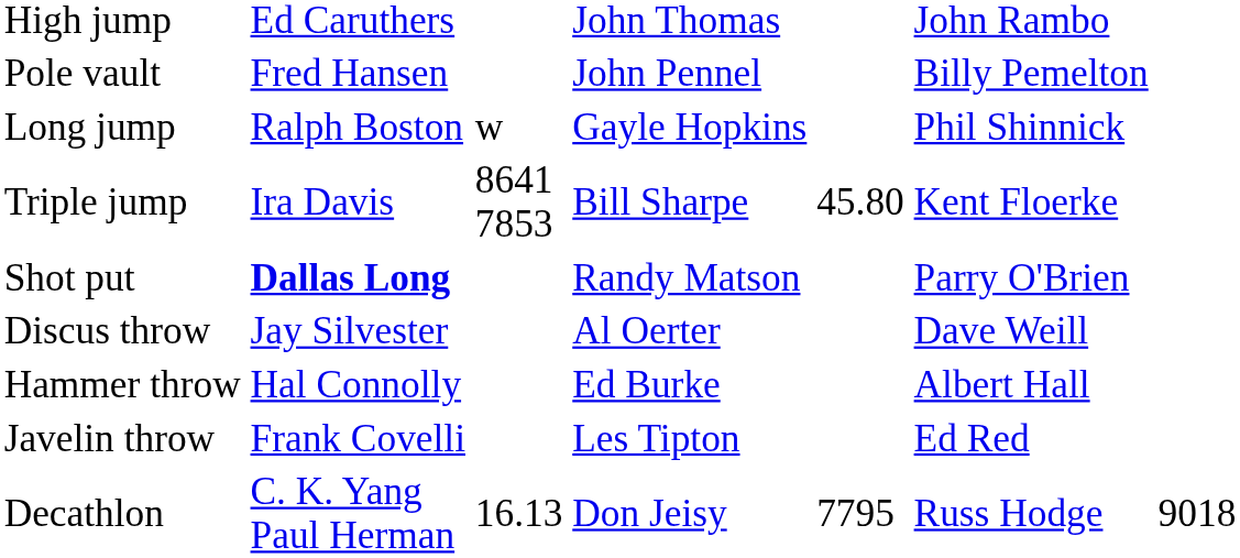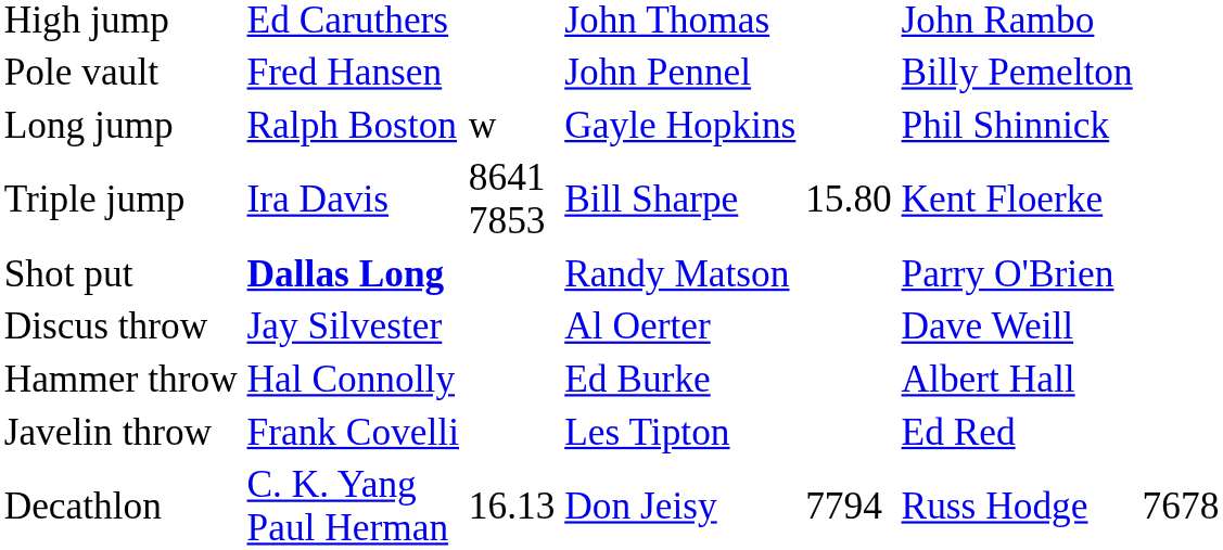Triple jump | column 5: 45.80 -> 15.80
Decathlon | column 5: 7795 -> 7794
Decathlon | column 7: 9018 -> 7678
